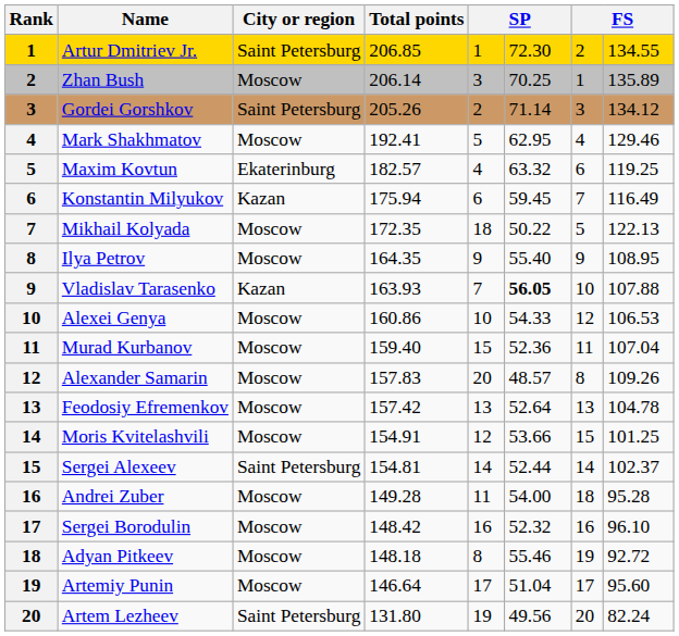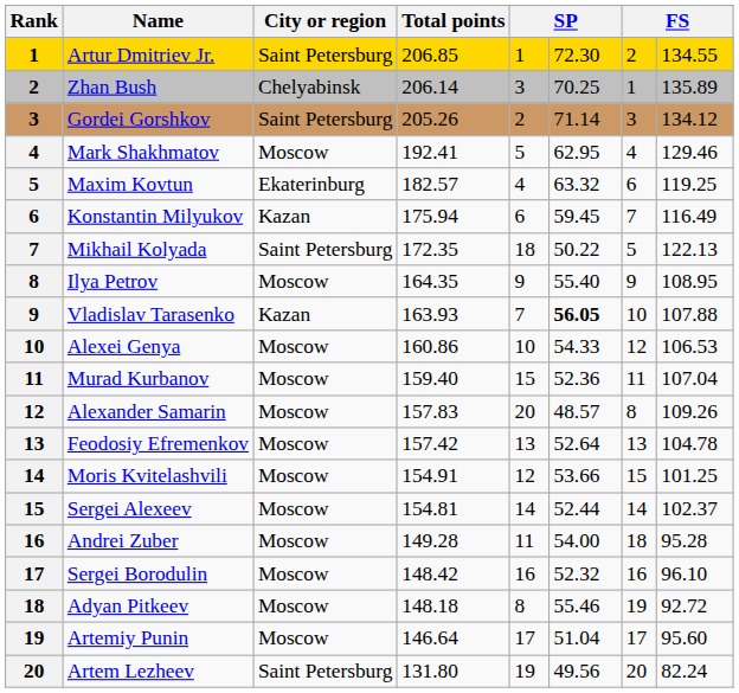Zhan Bush | City or region: Moscow -> Chelyabinsk
Mikhail Kolyada | City or region: Moscow -> Saint Petersburg
Sergei Alexeev | City or region: Saint Petersburg -> Moscow
